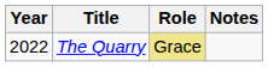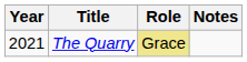The Quarry | Year: 2022 -> 2021
